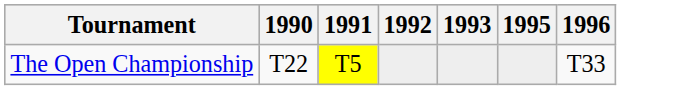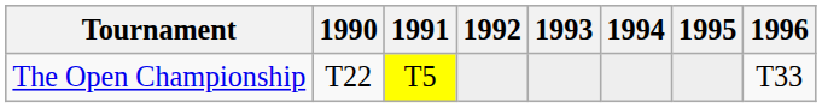+ column: 1994
